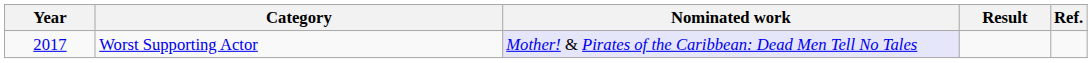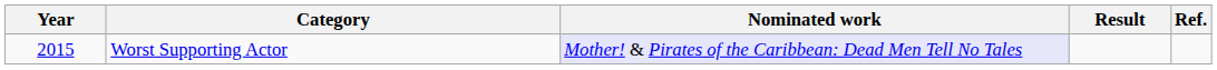Worst Supporting Actor | Year: 2017 -> 2015
